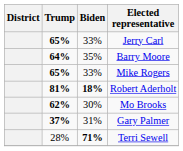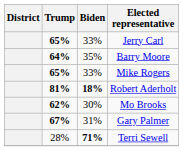Gary Palmer | Trump: 37% -> 67%
